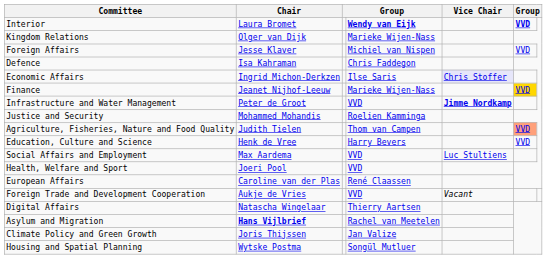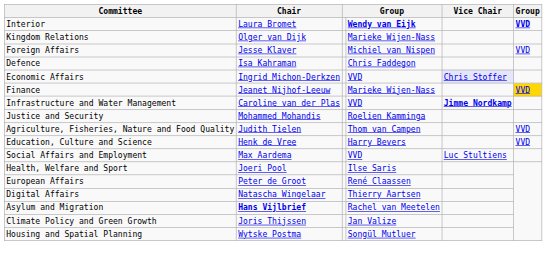Economic Affairs | column 4: Ilse Saris -> VVD
Infrastructure and Water Management | Chair: Peter de Groot -> Caroline van der Plas
Agriculture, Fisheries, Nature and Food Quality | column 6: lightsalmon background -> no background
Health, Welfare and Sport | column 4: VVD -> Ilse Saris
European Affairs | Chair: Caroline van der Plas -> Peter de Groot
- row: Foreign Trade and Development Cooperation | Aukje de Vries | VVD | Vacant
